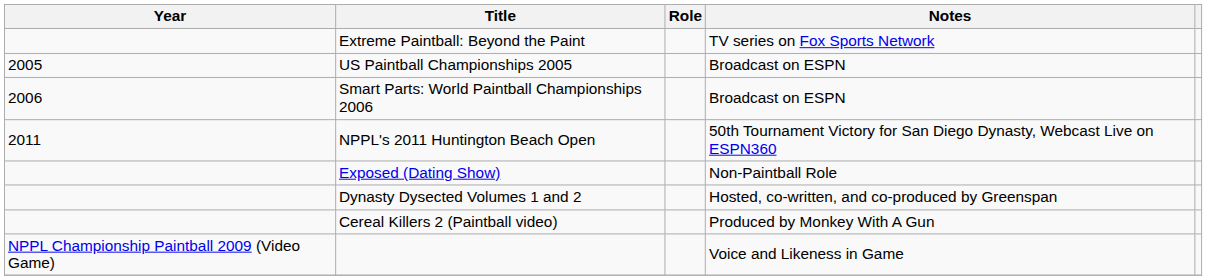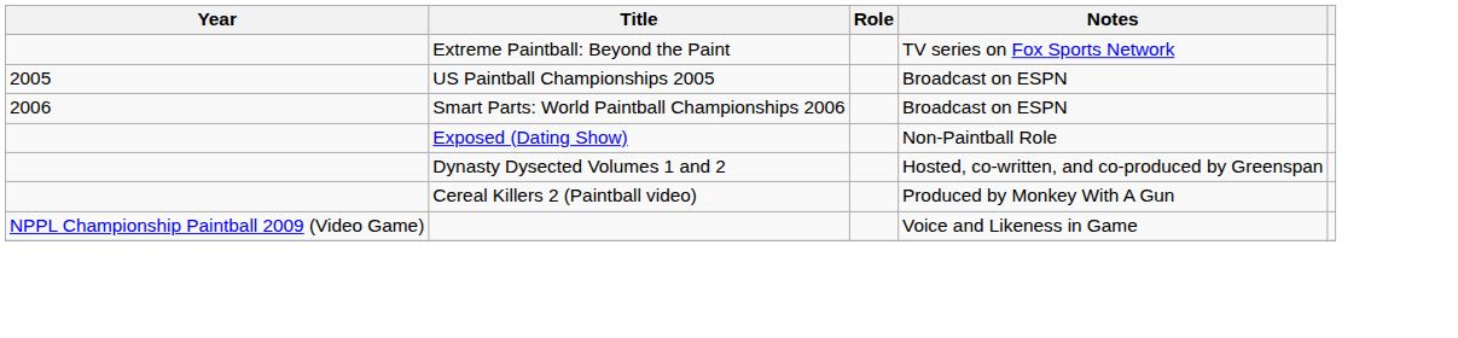- row: 2011 | NPPL's 2011 Huntington Beach Open | 50th Tournament Victory for San Diego Dynasty, Webcast Live on ESPN360
